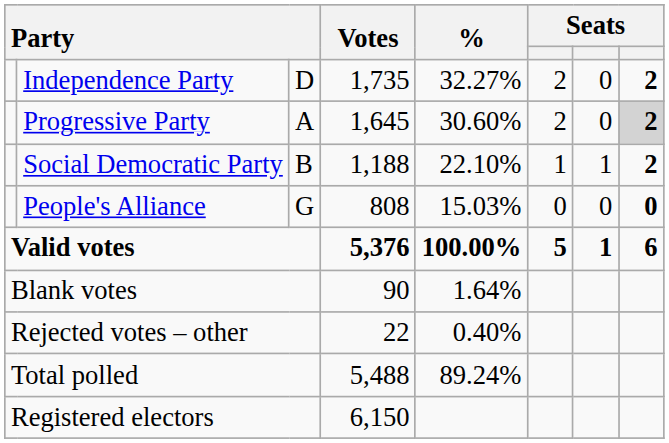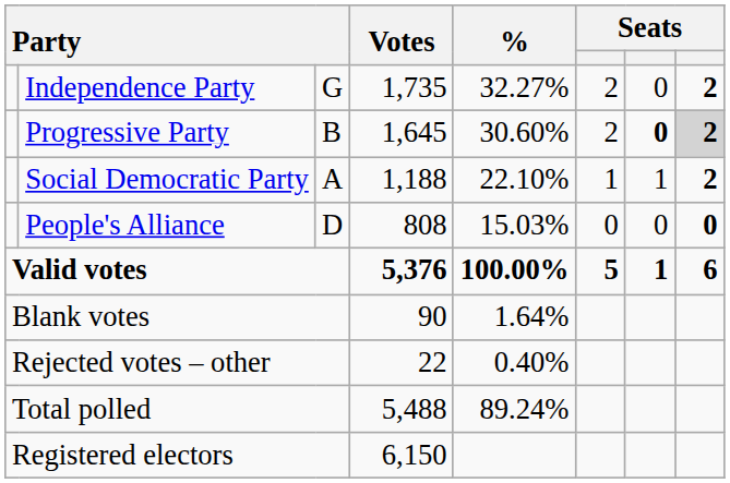Independence Party | column 3: D -> G
Progressive Party | column 3: A -> B
Progressive Party | column 7: normal -> bold
Social Democratic Party | column 3: B -> A
People's Alliance | column 3: G -> D
